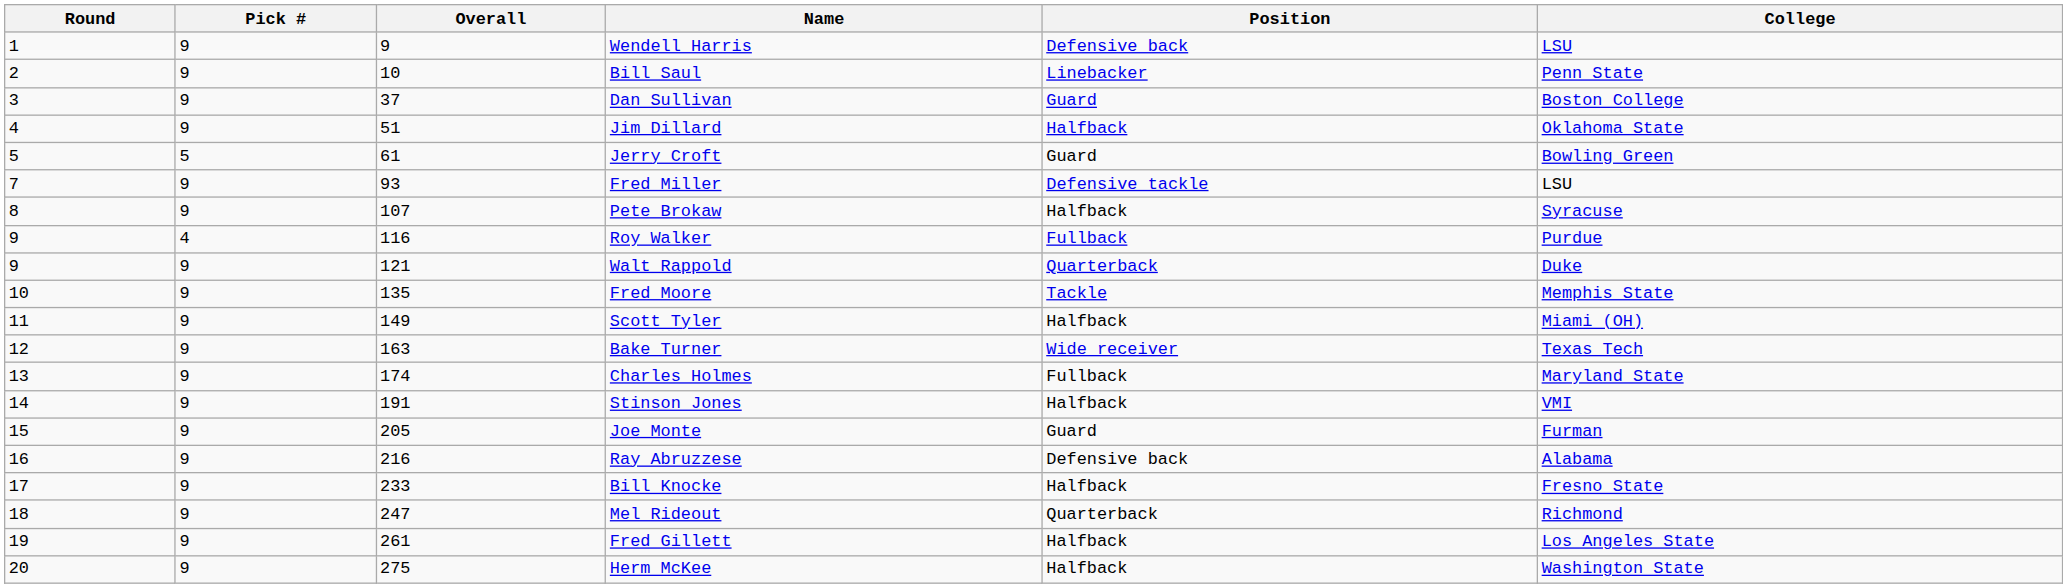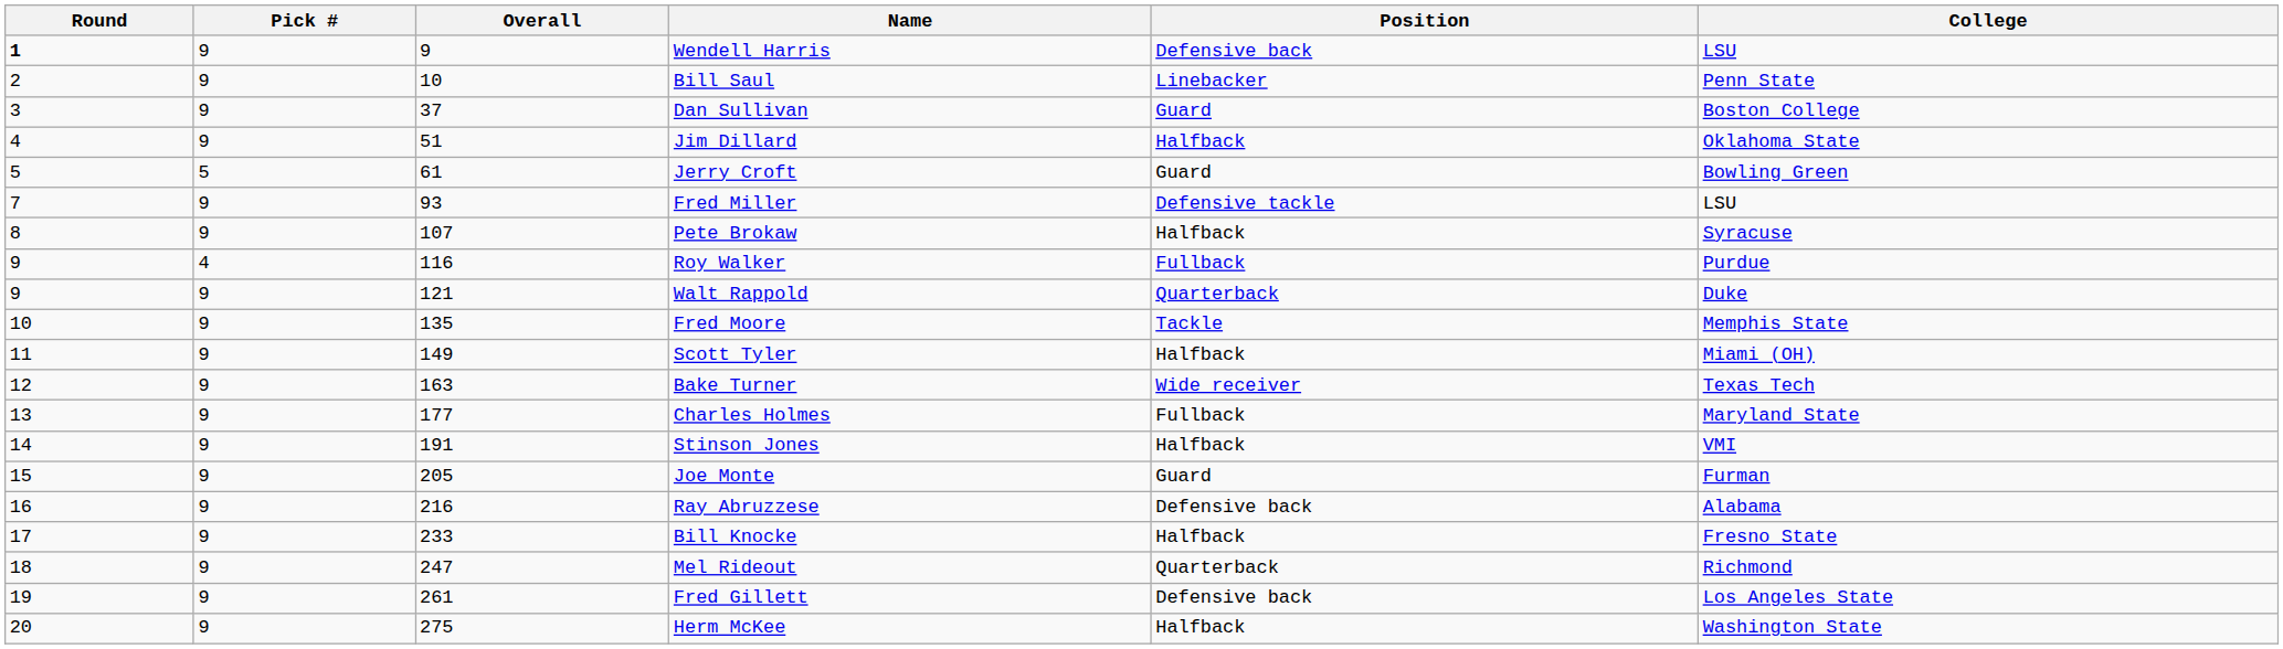Wendell Harris | Round: normal -> bold
Charles Holmes | Overall: 174 -> 177
Fred Gillett | Position: Halfback -> Defensive back
